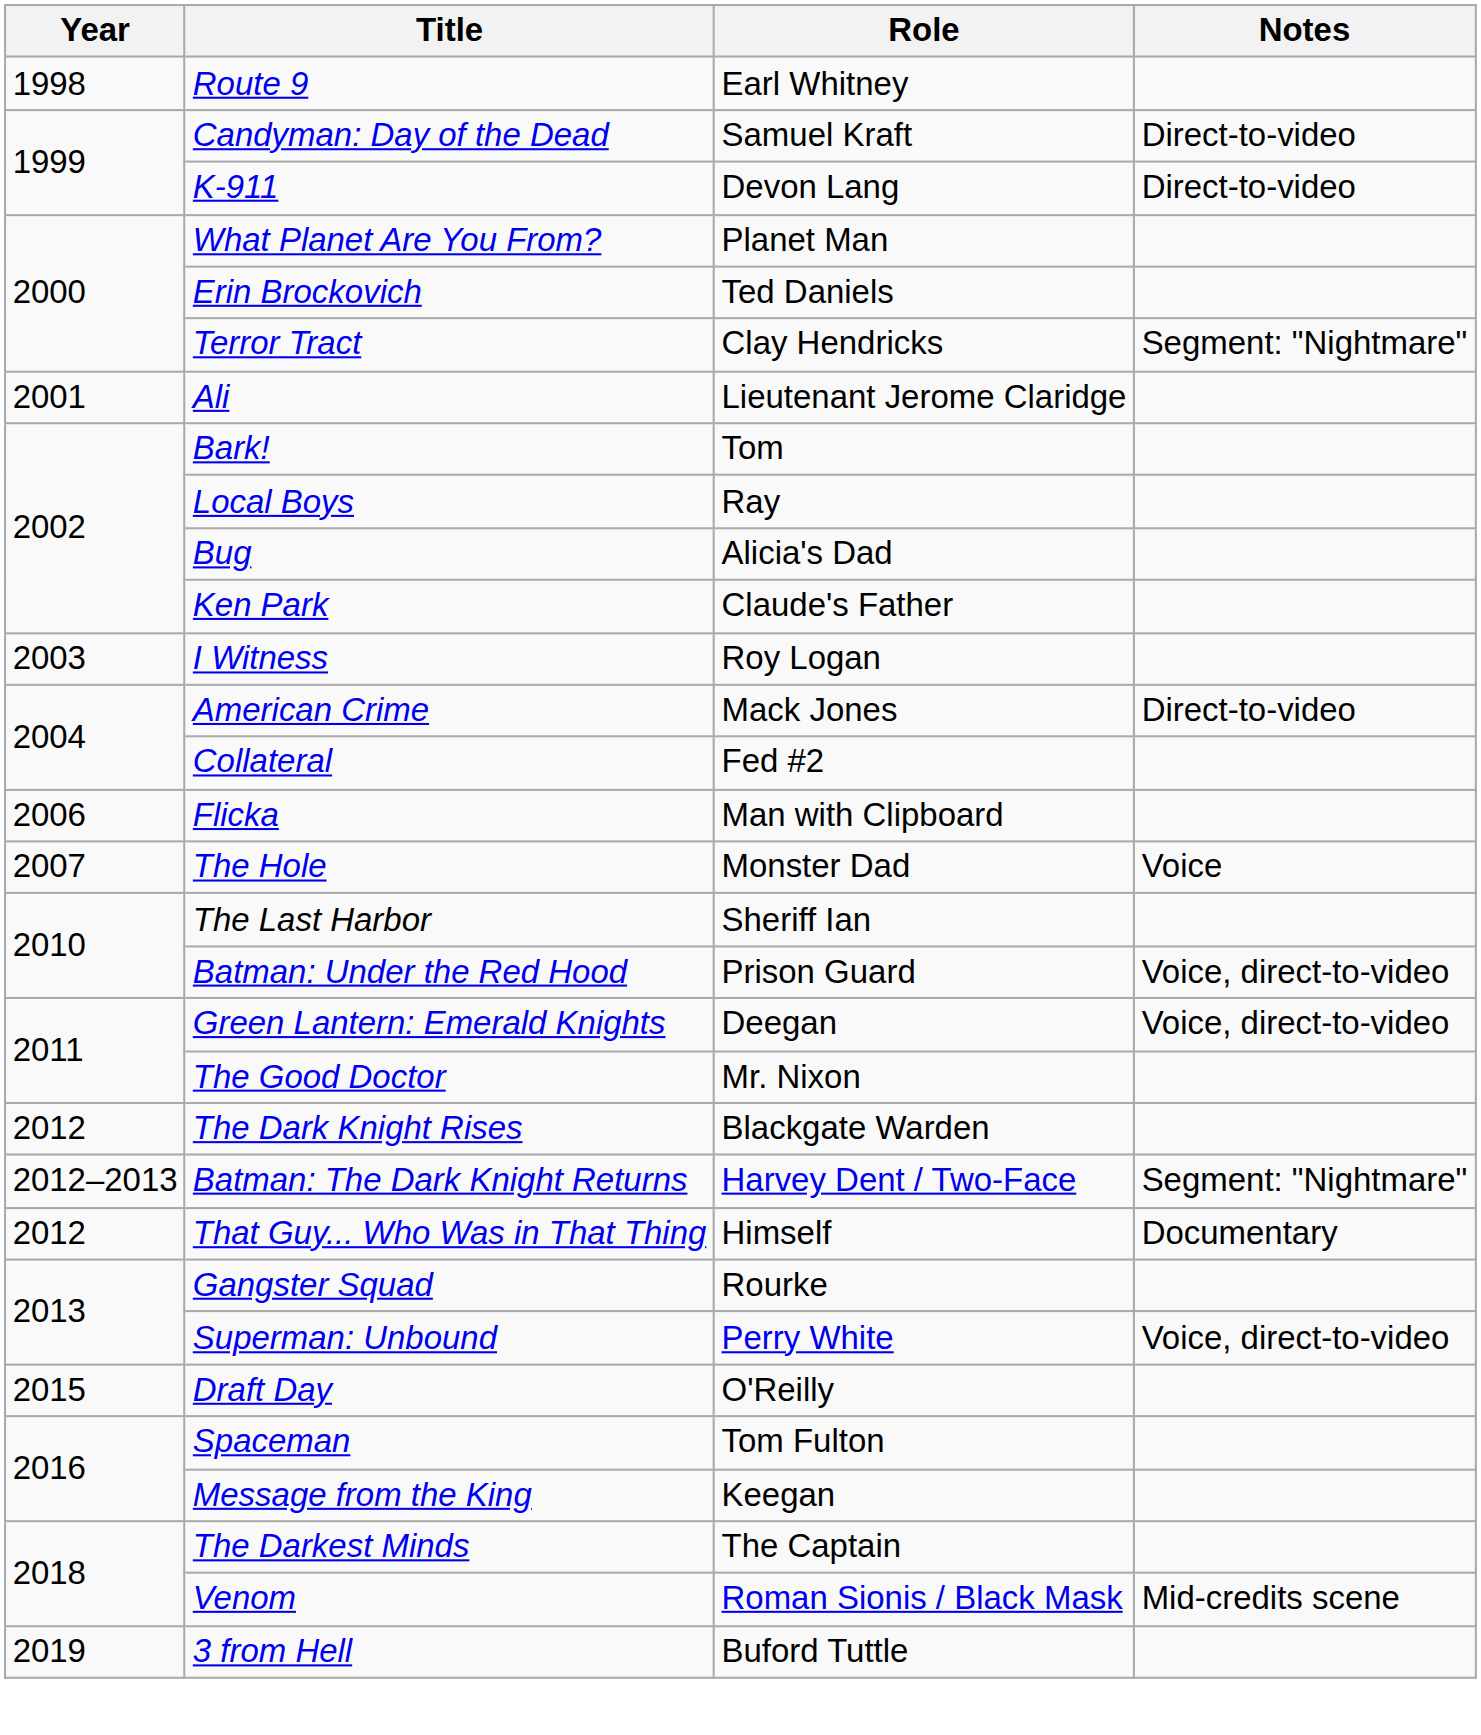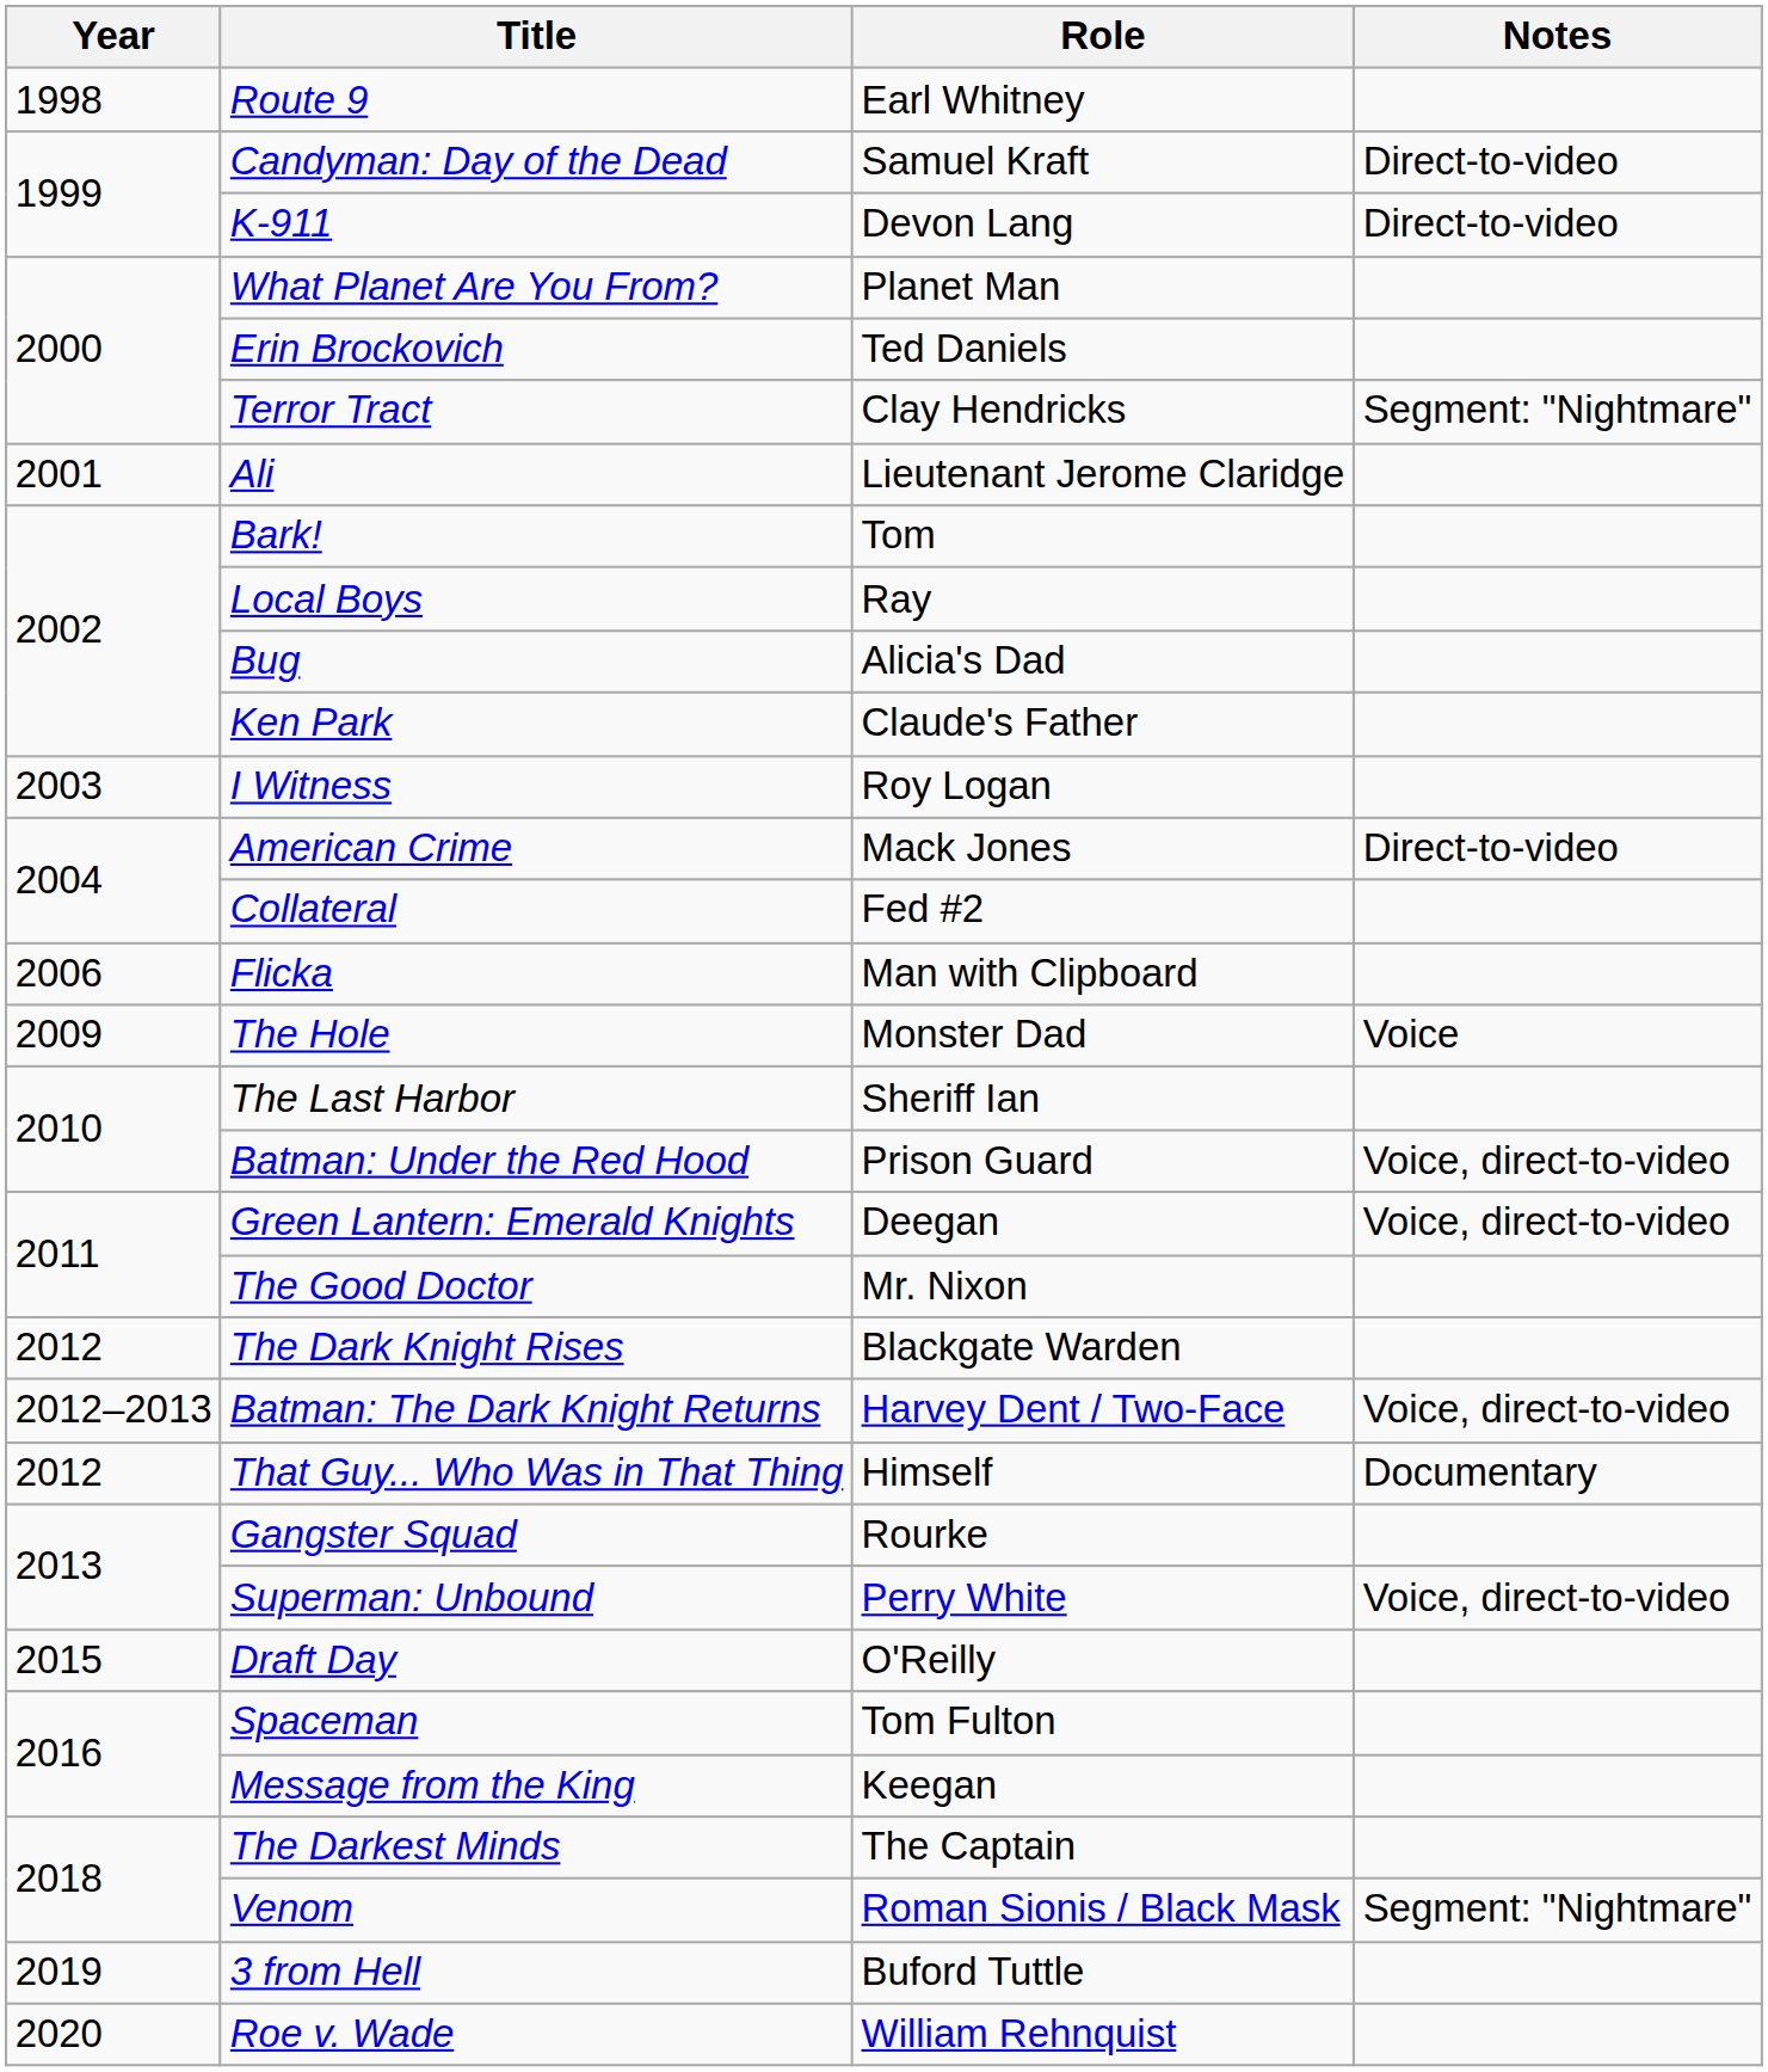The Hole | Year: 2007 -> 2009
Batman: The Dark Knight Returns | Notes: Segment: "Nightmare" -> Voice, direct-to-video
Venom | Notes: Mid-credits scene -> Segment: "Nightmare"
+ row: 2020 | Roe v. Wade | William Rehnquist
